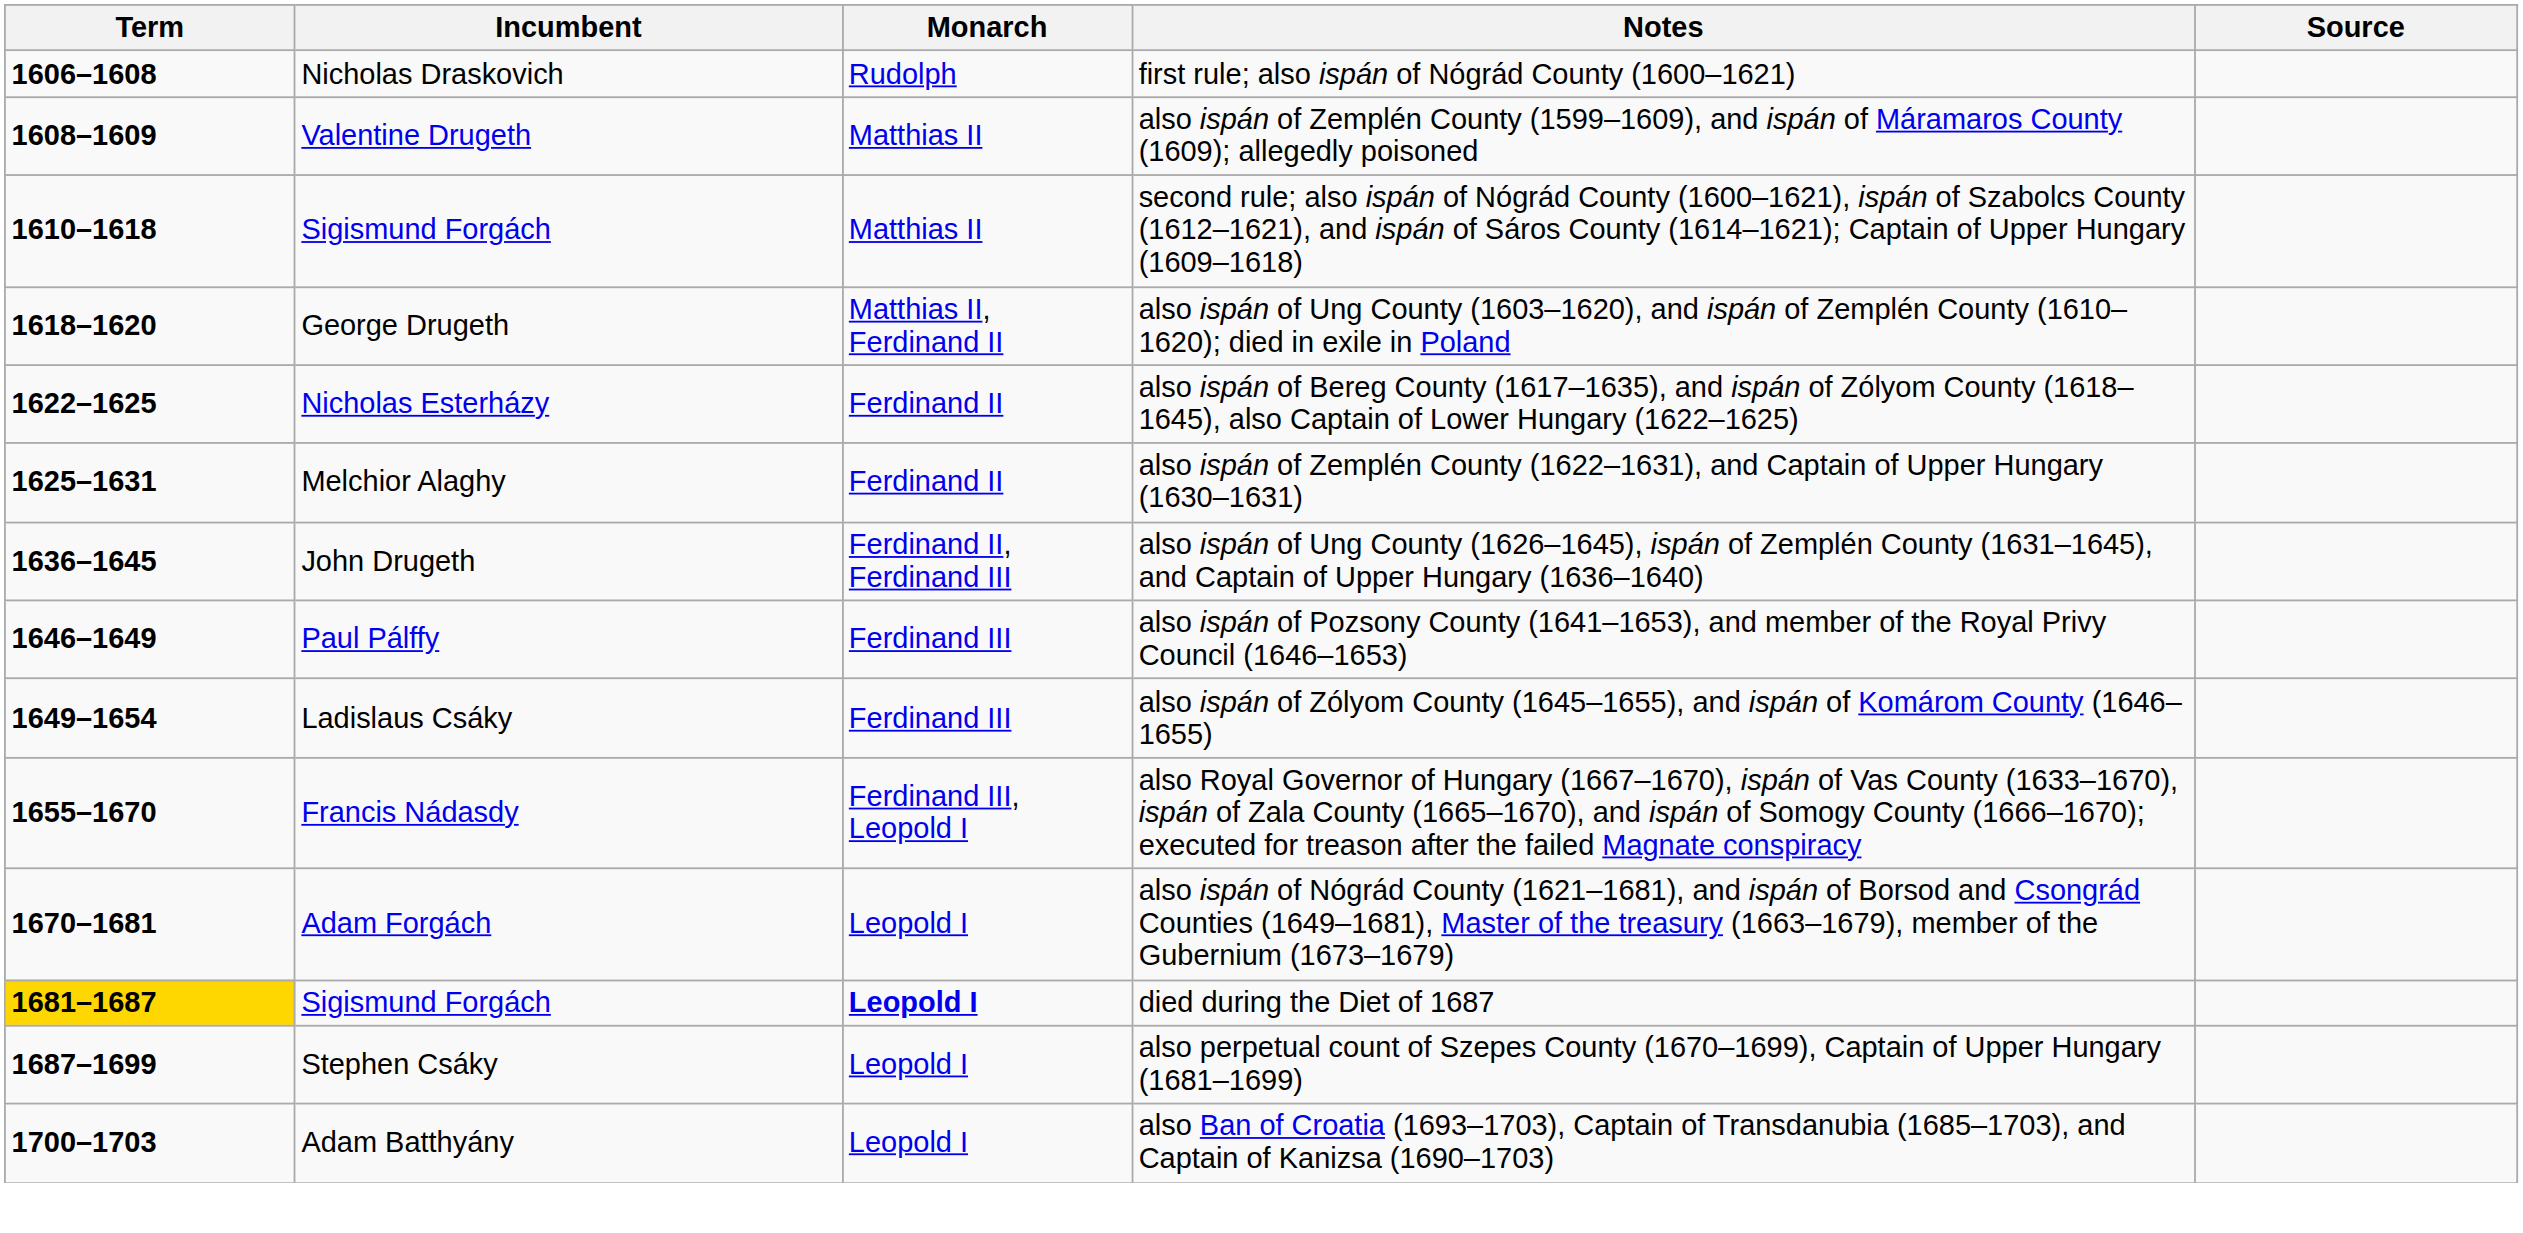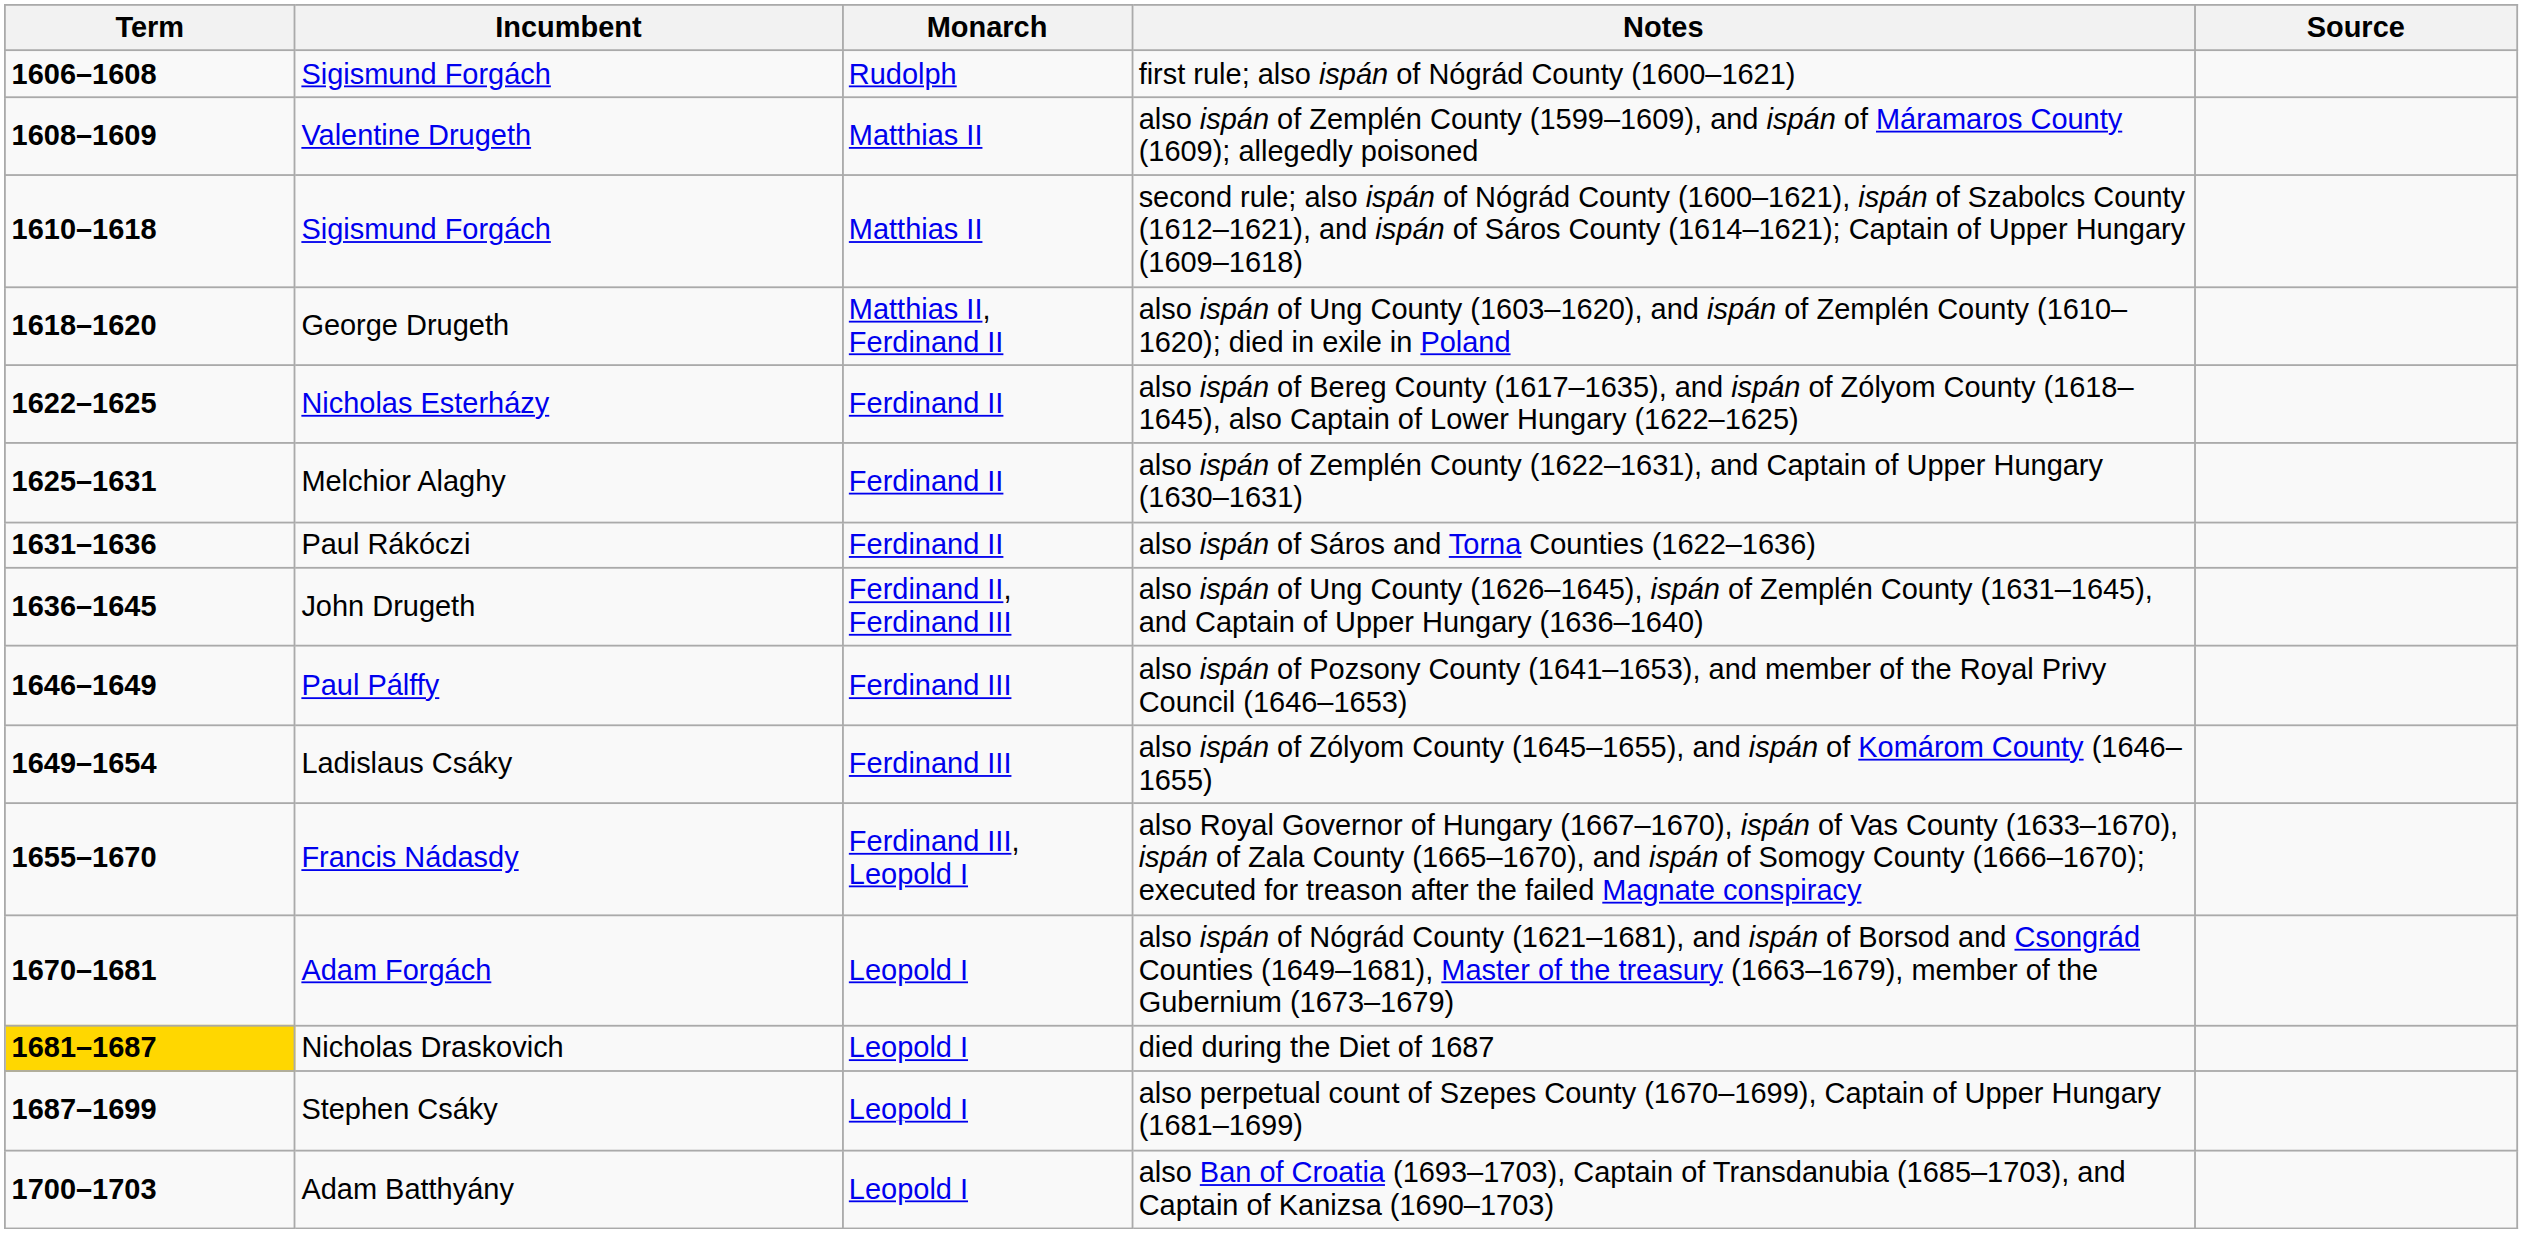first rule; also ispán of Nógrád County (1600–1621) | Incumbent: Nicholas Draskovich -> Sigismund Forgách
+ row: 1631–1636 | Paul Rákóczi | Ferdinand II | also ispán of Sáros and Torna Counties (1622–1636)
died during the Diet of 1687 | Incumbent: Sigismund Forgách -> Nicholas Draskovich
died during the Diet of 1687 | Monarch: bold -> normal
